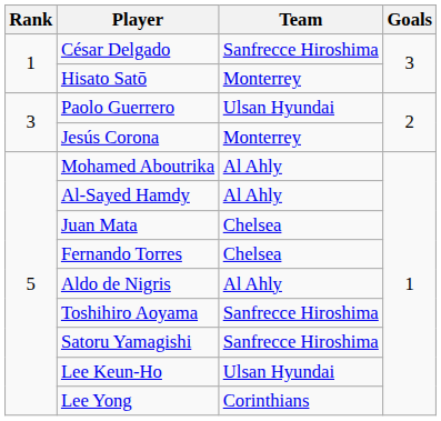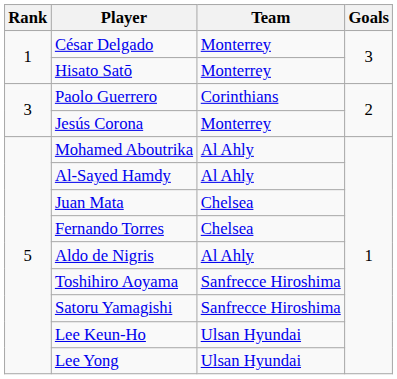César Delgado | Team: Sanfrecce Hiroshima -> Monterrey
Paolo Guerrero | Team: Ulsan Hyundai -> Corinthians
Lee Yong | Team: Corinthians -> Ulsan Hyundai
